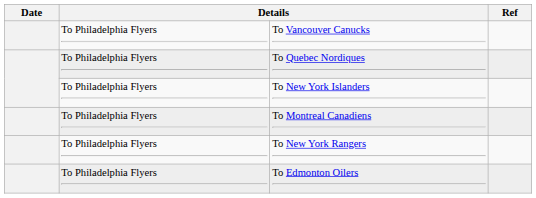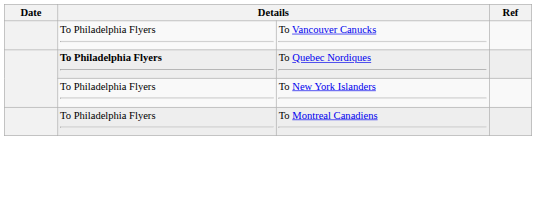To Quebec Nordiques | column 2: normal -> bold
- row: To Philadelphia Flyers | To New York Rangers
- row: To Philadelphia Flyers | To Edmonton Oilers
